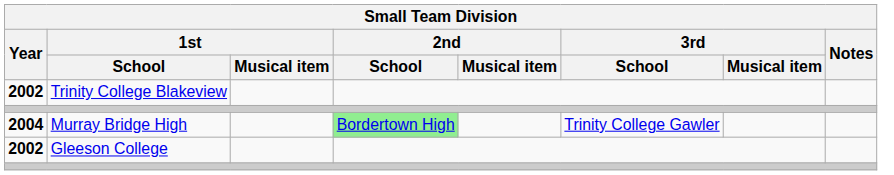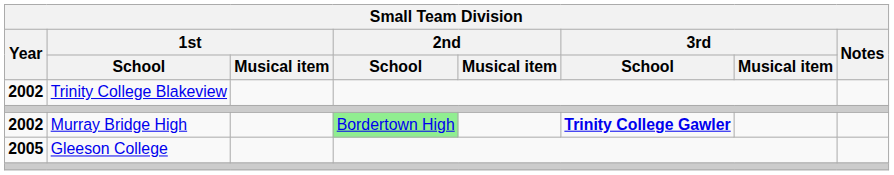Murray Bridge High | Year: 2004 -> 2002
Murray Bridge High | 3rd / School: normal -> bold
Gleeson College | Year: 2002 -> 2005
